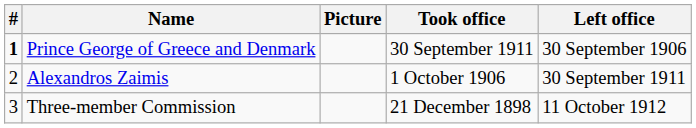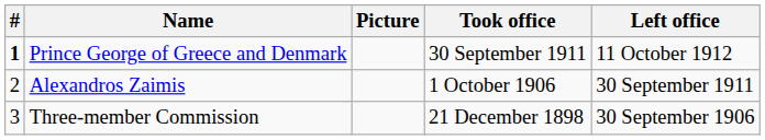Prince George of Greece and Denmark | Left office: 30 September 1906 -> 11 October 1912
Three-member Commission | Left office: 11 October 1912 -> 30 September 1906
